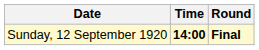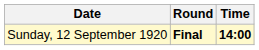columns swapped: Time <-> Round
